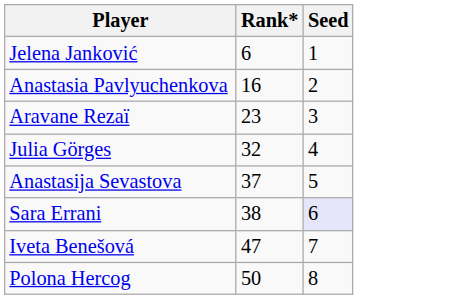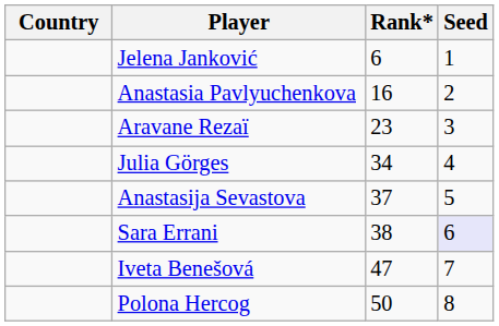+ column: Country
Julia Görges | Rank*: 32 -> 34
